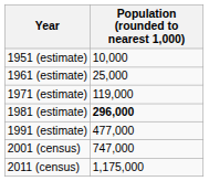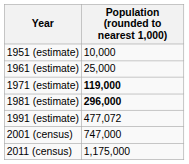1971 (estimate) | Population (rounded to nearest 1,000): normal -> bold
1991 (estimate) | Population (rounded to nearest 1,000): 477,000 -> 477,072
